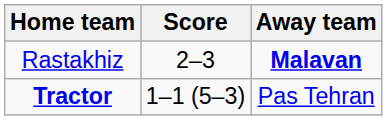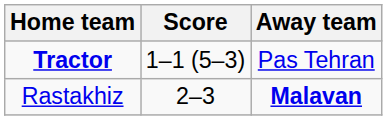rows swapped: Rastakhiz <-> Tractor
